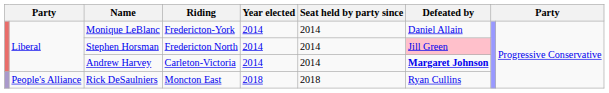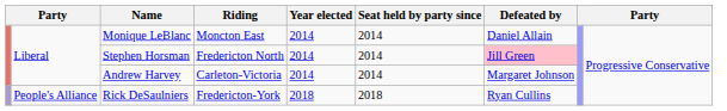Monique LeBlanc | Riding: Fredericton-York -> Moncton East
Andrew Harvey | Defeated by: bold -> normal
Rick DeSaulniers | Riding: Moncton East -> Fredericton-York
